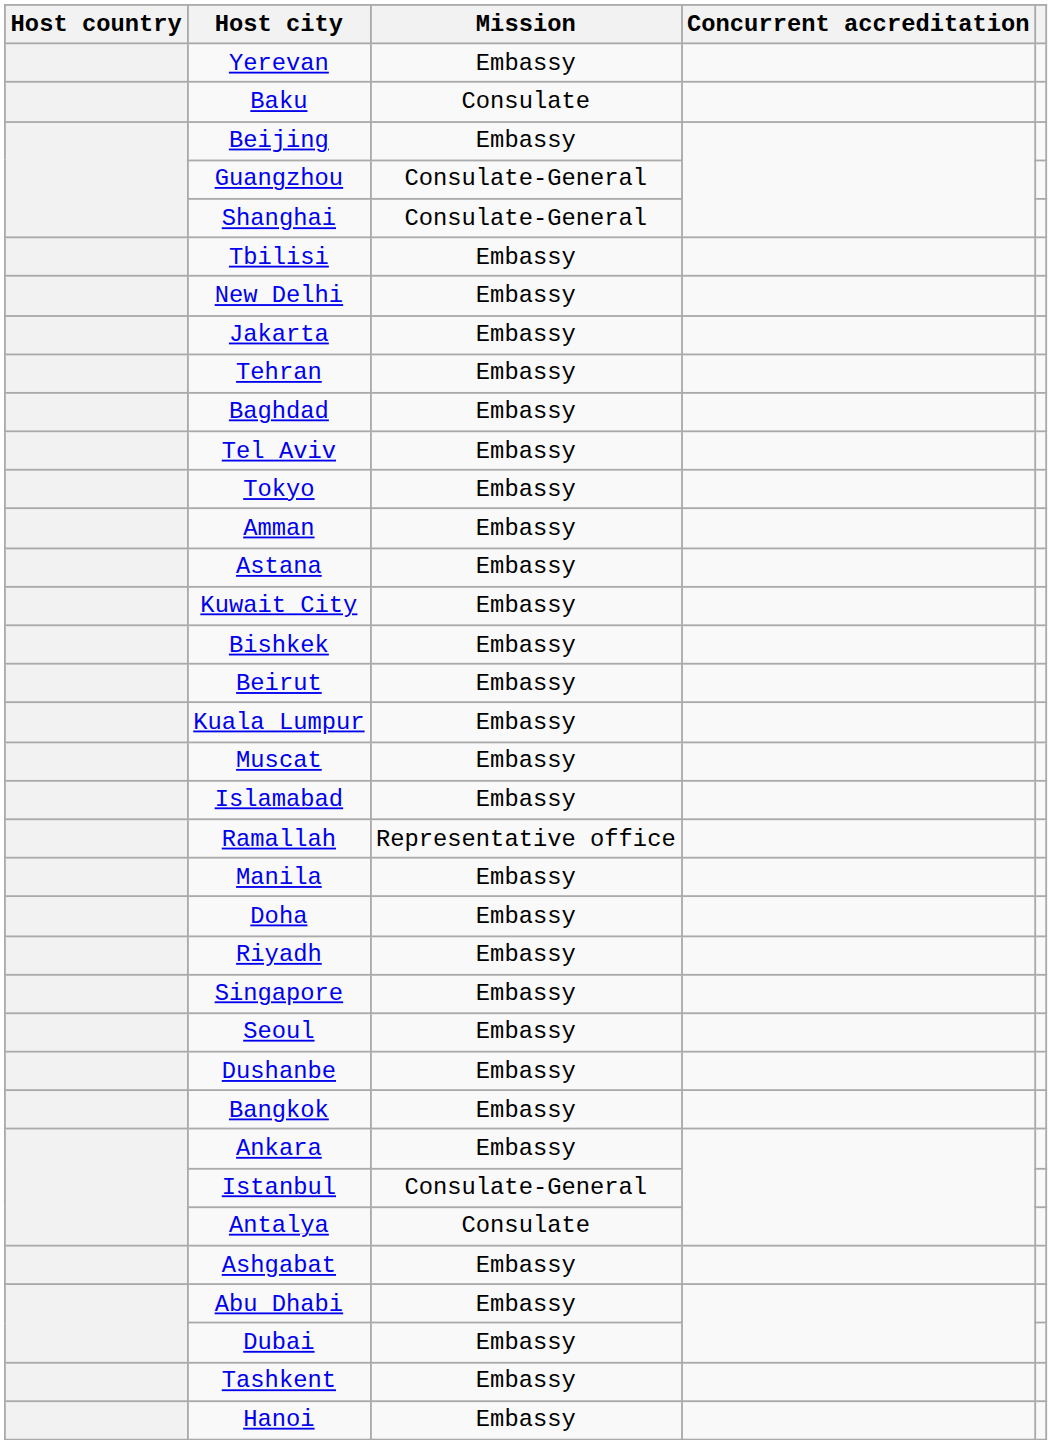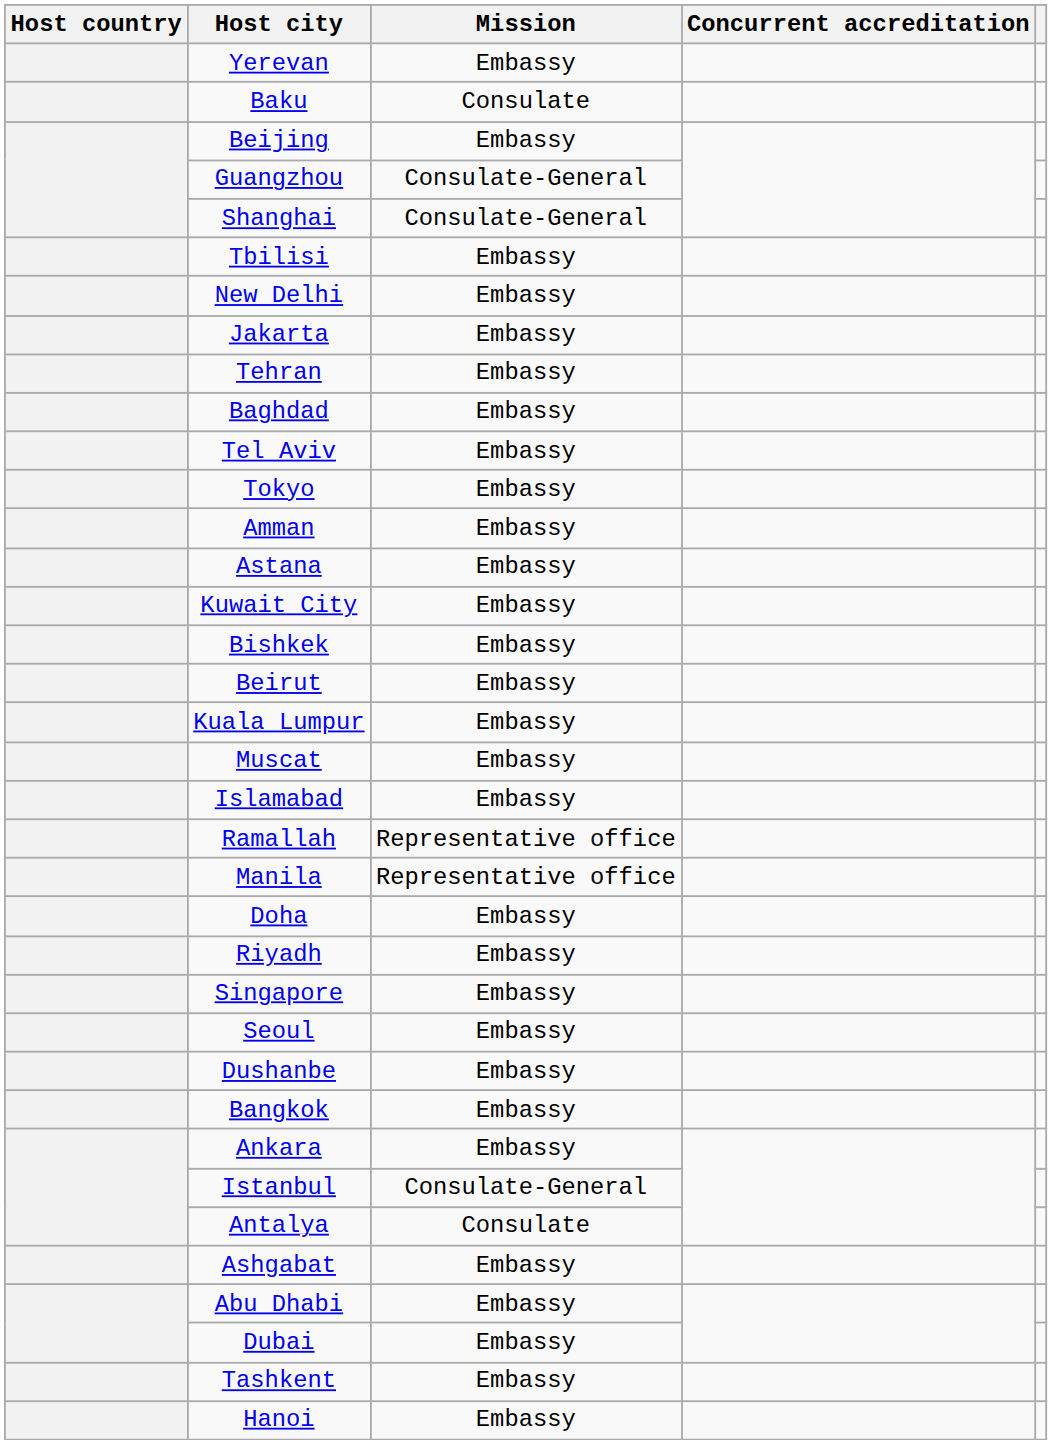Manila | Mission: Embassy -> Representative office
